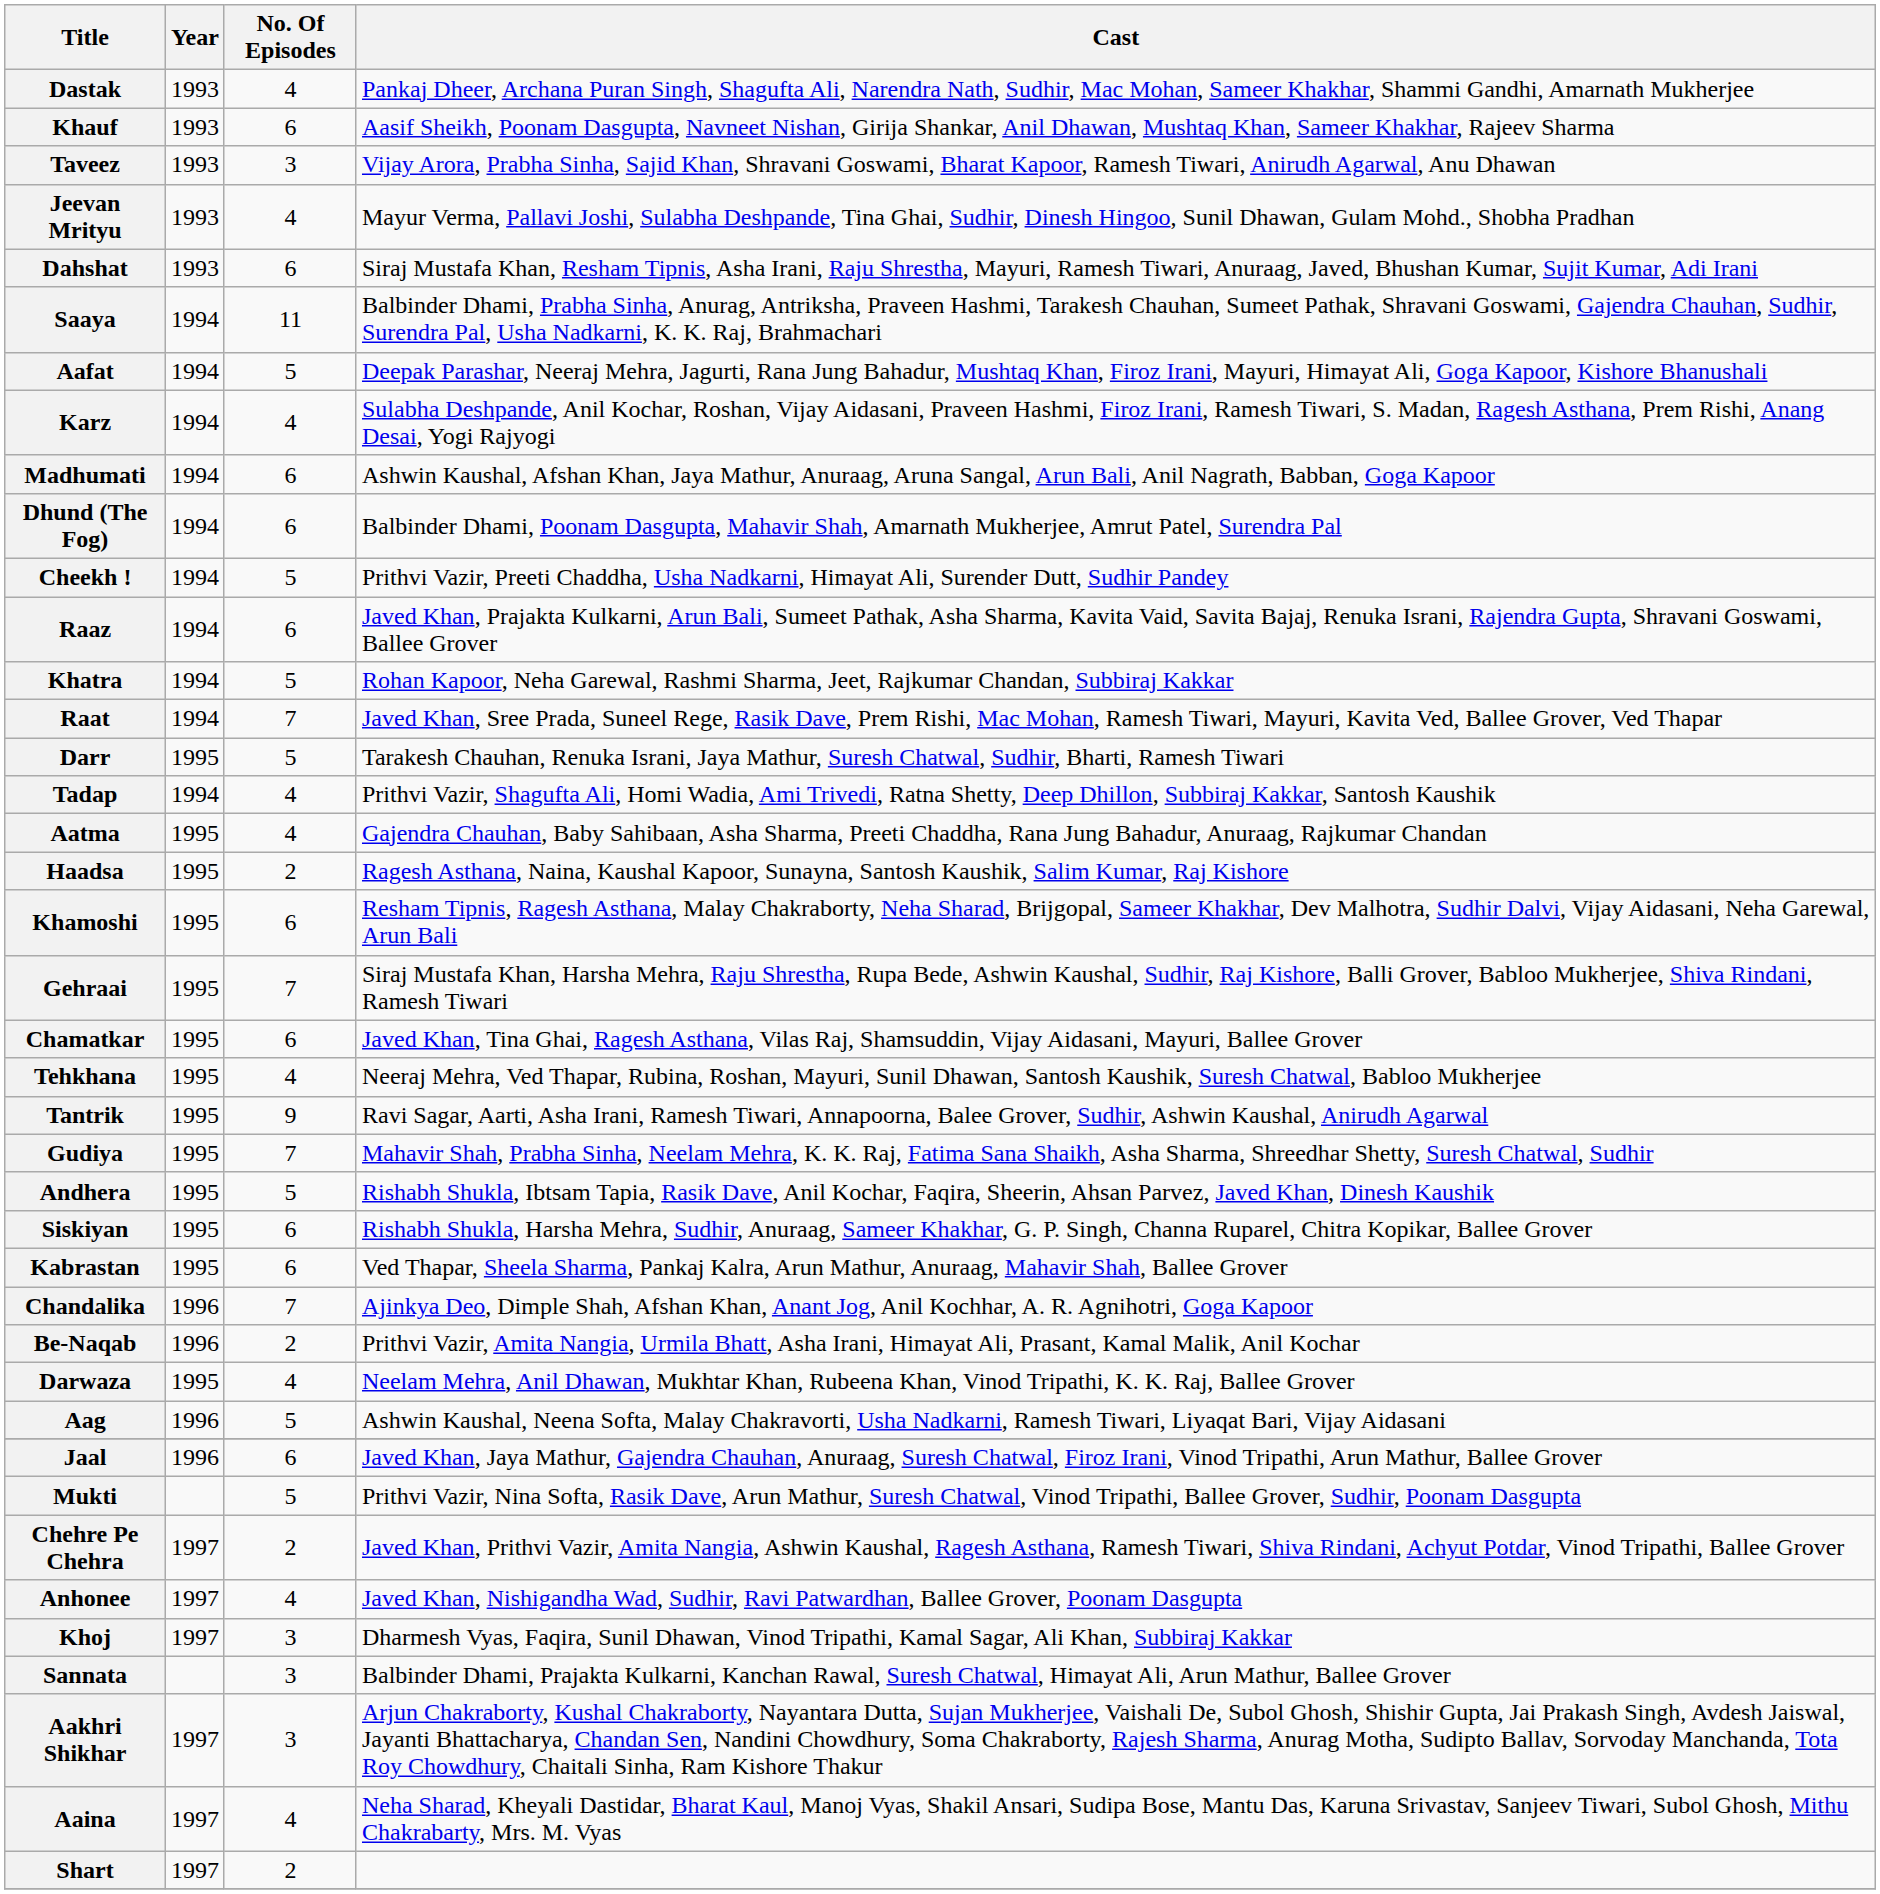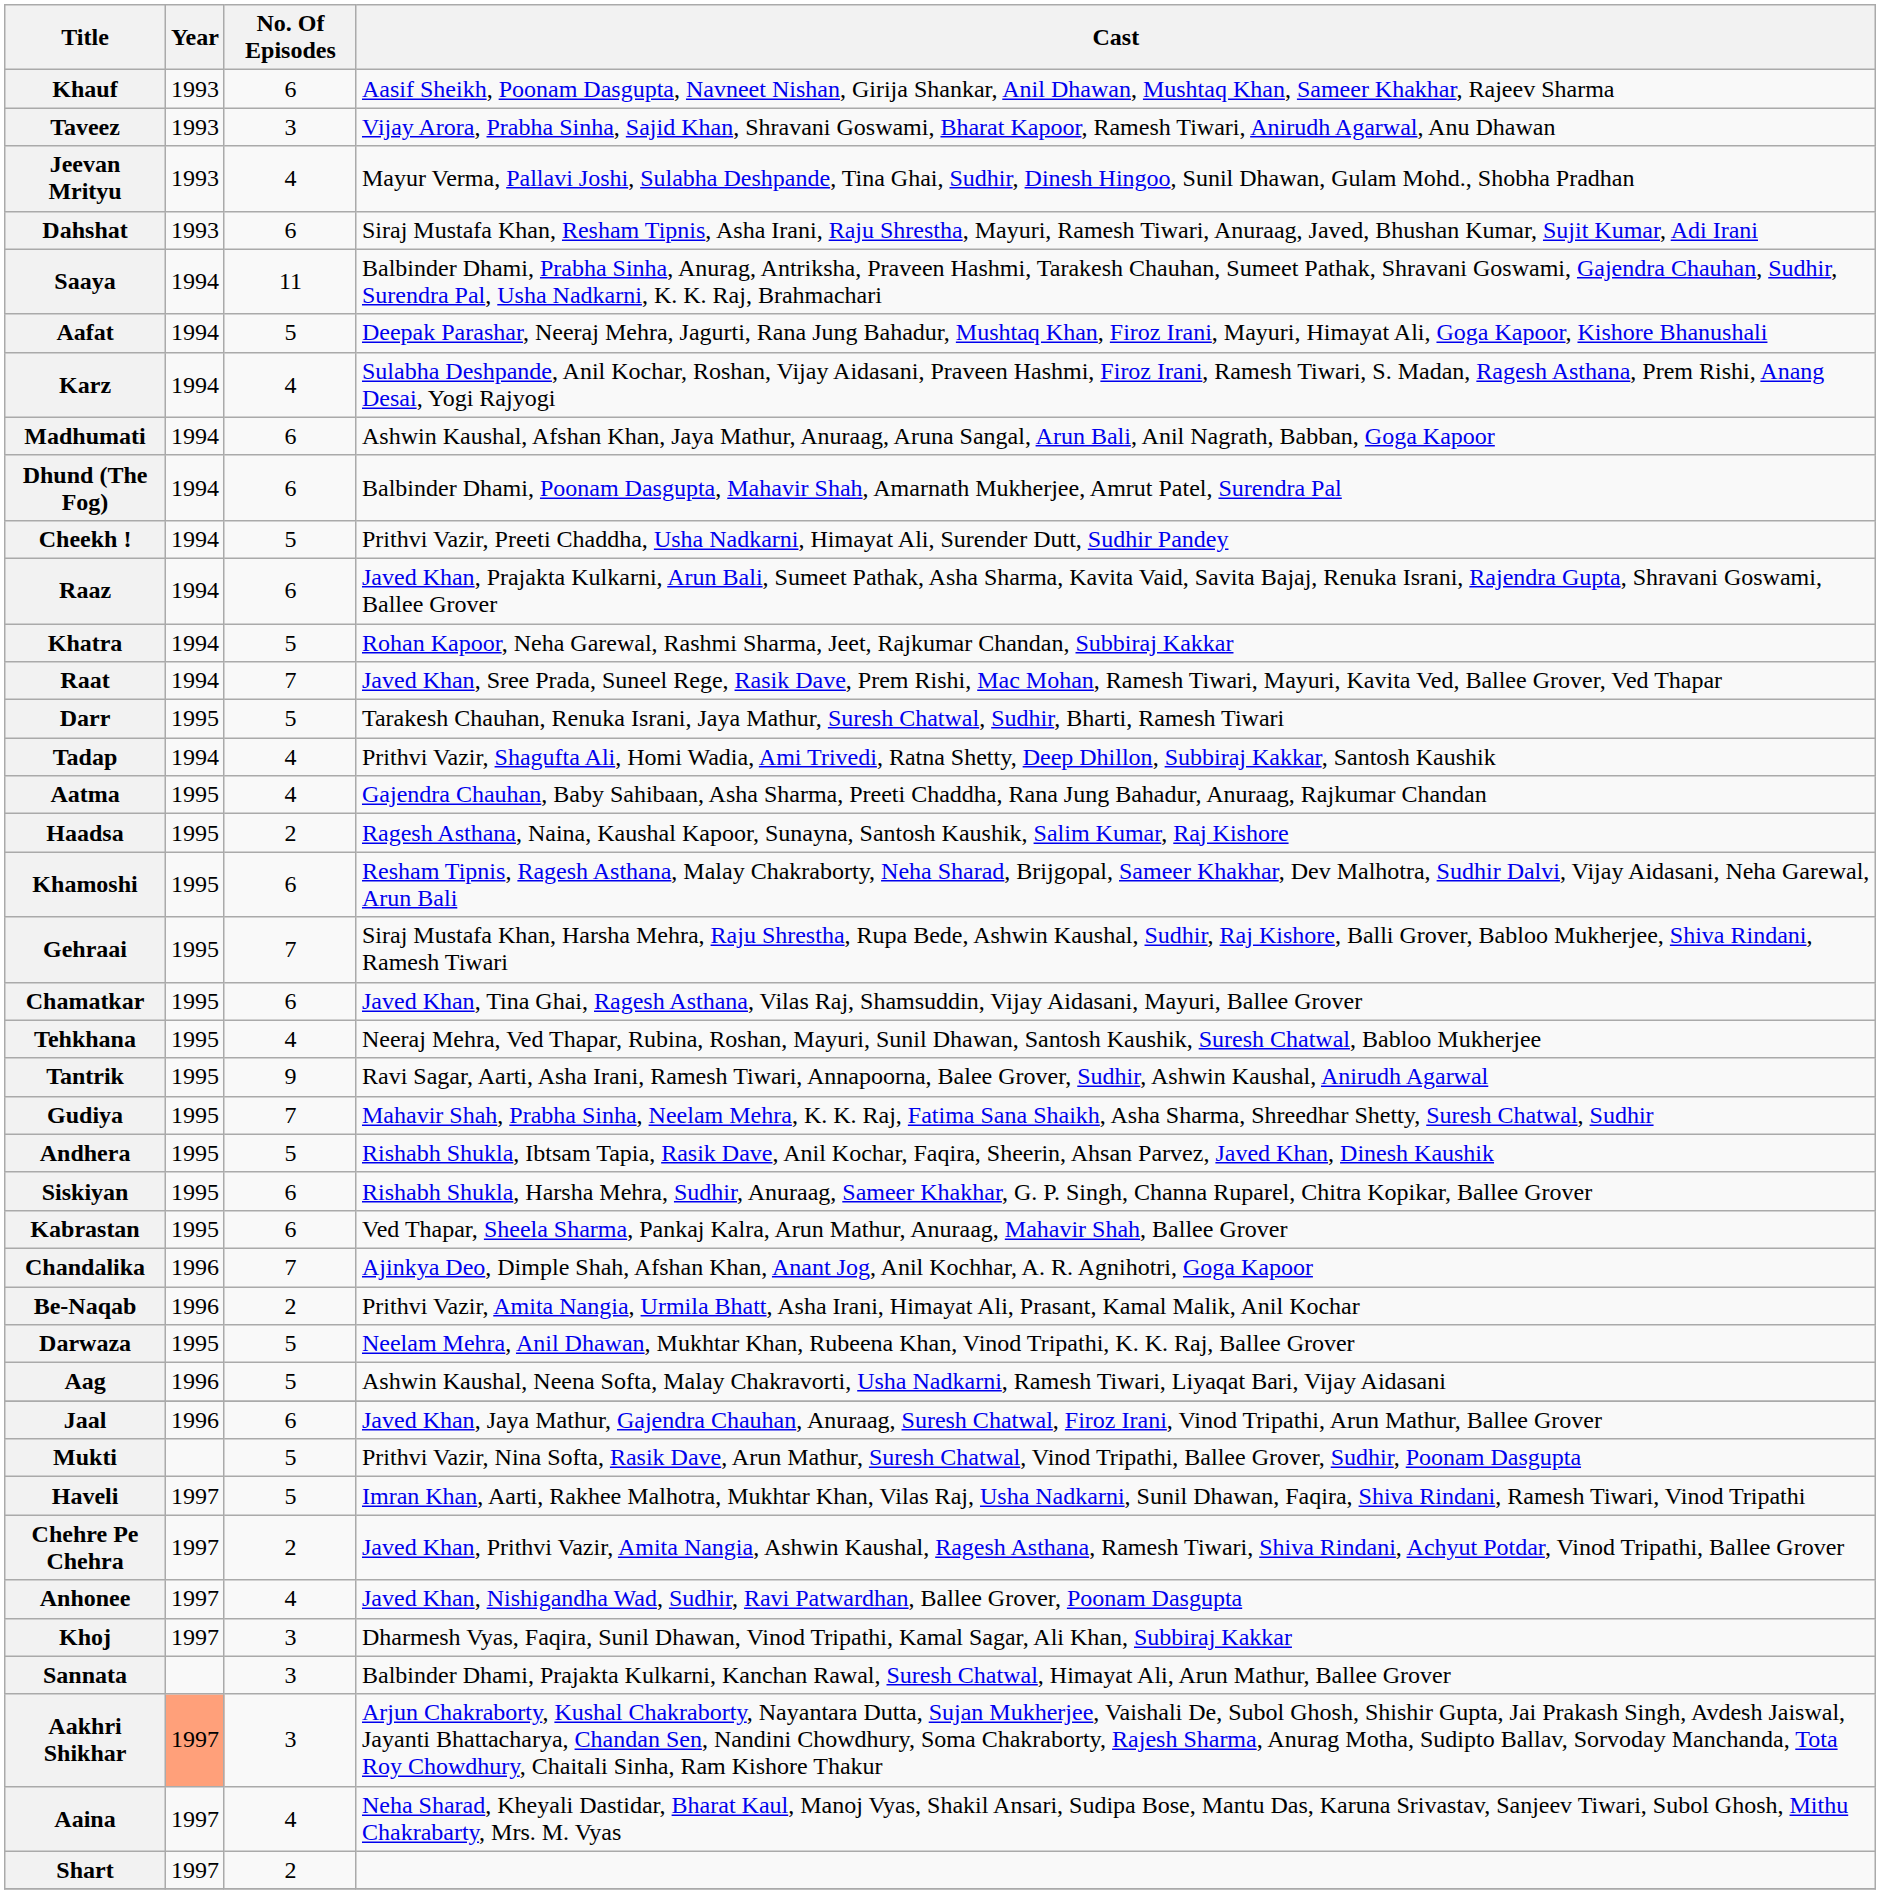- row: Dastak | 1993 | 4 | Pankaj Dheer, Archana Puran Singh, Shagufta Ali, Narendra Nath, Sudhir, Mac Mohan, Sameer Khakhar, Shammi Gandhi, Amarnath Mukherjee
Darwaza | No. Of Episodes: 4 -> 5
+ row: Haveli | 1997 | 5 | Imran Khan, Aarti, Rakhee Malhotra, Mukhtar Khan, Vilas Raj, Usha Nadkarni, Sunil Dhawan, Faqira, Shiva Rindani, Ramesh Tiwari, Vinod Tripathi
Aakhri Shikhar | Year: no background -> lightsalmon background
